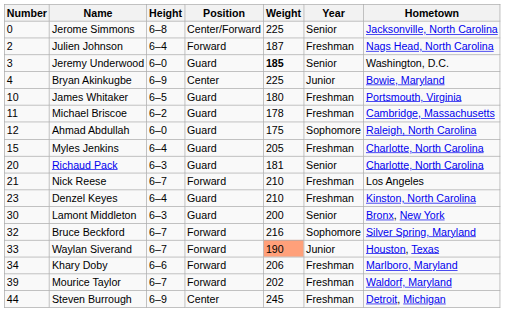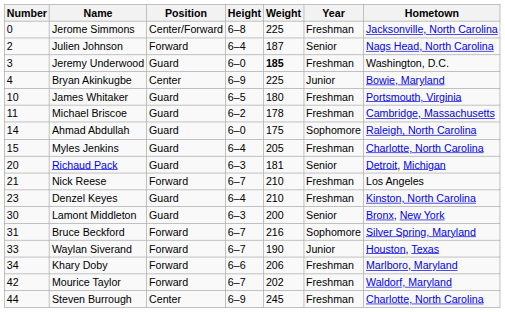columns swapped: Position <-> Height
Jerome Simmons | Year: Senior -> Freshman
Julien Johnson | Year: Freshman -> Senior
Jeremy Underwood | Year: Senior -> Freshman
Ahmad Abdullah | Number: 12 -> 14
Richaud Pack | Hometown: Charlotte, North Carolina -> Detroit, Michigan
Bruce Beckford | Number: 32 -> 31
Waylan Siverand | Weight: lightsalmon background -> no background
Mourice Taylor | Number: 39 -> 42
Steven Burrough | Hometown: Detroit, Michigan -> Charlotte, North Carolina
